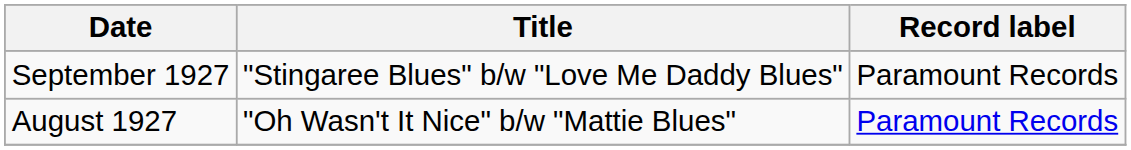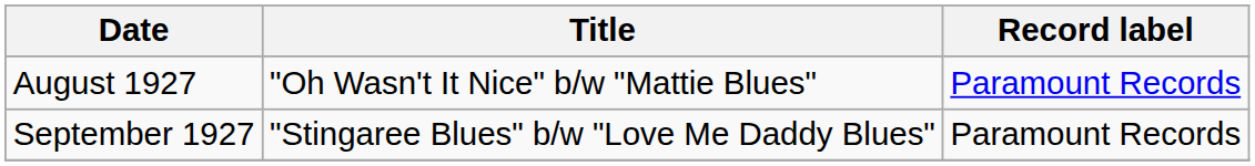rows swapped: August 1927 <-> September 1927
